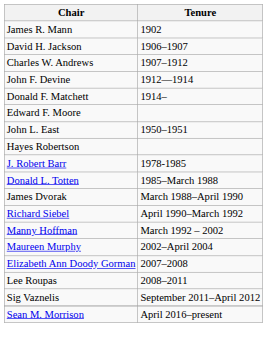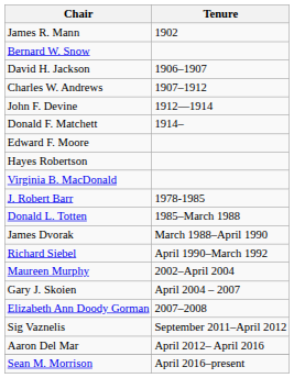+ row: Bernard W. Snow
- row: John L. East | 1950–1951
+ row: Virginia B. MacDonald
- row: Manny Hoffman | March 1992 – 2002
+ row: Gary J. Skoien | April 2004 – 2007
- row: Lee Roupas | 2008–2011
+ row: Aaron Del Mar | April 2012– April 2016
